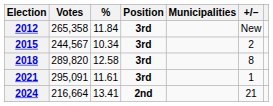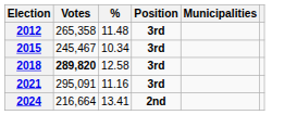- column: +/– | New | 2 | 8 | 1 | 21
2012 | %: 11.84 -> 11.48
2015 | Votes: 244,567 -> 245,467
2018 | Votes: normal -> bold
2021 | %: 11.61 -> 11.16
